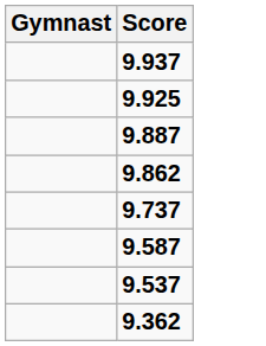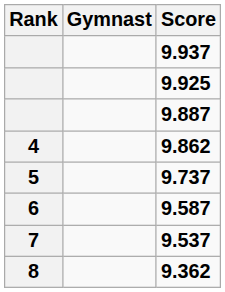+ column: Rank | 4 | 5 | 6 | 7 | 8
